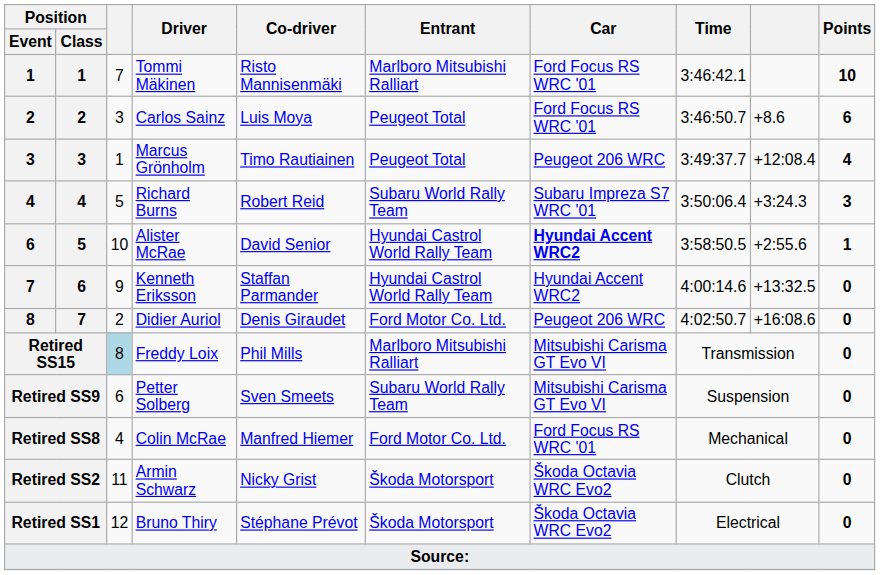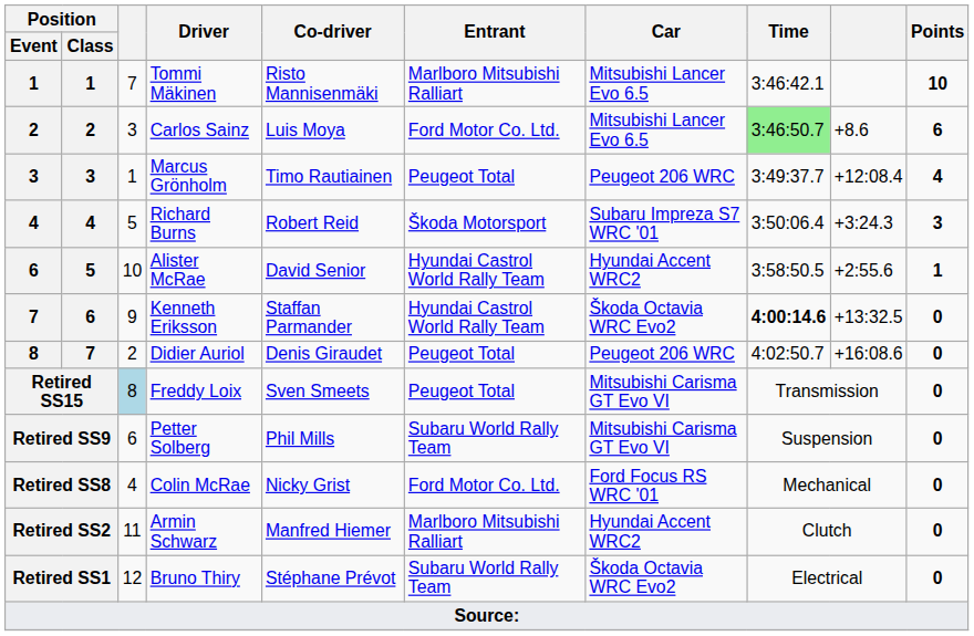Tommi Mäkinen | Car: Ford Focus RS WRC '01 -> Mitsubishi Lancer Evo 6.5
Carlos Sainz | Entrant: Peugeot Total -> Ford Motor Co. Ltd.
Carlos Sainz | Car: Ford Focus RS WRC '01 -> Mitsubishi Lancer Evo 6.5
Carlos Sainz | Time: no background -> lightgreen background
Richard Burns | Entrant: Subaru World Rally Team -> Škoda Motorsport
Alister McRae | Car: bold -> normal
Kenneth Eriksson | Car: Hyundai Accent WRC2 -> Škoda Octavia WRC Evo2
Kenneth Eriksson | Time: normal -> bold
Didier Auriol | Entrant: Ford Motor Co. Ltd. -> Peugeot Total
Freddy Loix | Co-driver: Phil Mills -> Sven Smeets
Freddy Loix | Entrant: Marlboro Mitsubishi Ralliart -> Peugeot Total
Petter Solberg | Co-driver: Sven Smeets -> Phil Mills
Colin McRae | Co-driver: Manfred Hiemer -> Nicky Grist
Armin Schwarz | Co-driver: Nicky Grist -> Manfred Hiemer
Armin Schwarz | Entrant: Škoda Motorsport -> Marlboro Mitsubishi Ralliart
Armin Schwarz | Car: Škoda Octavia WRC Evo2 -> Hyundai Accent WRC2
Bruno Thiry | Entrant: Škoda Motorsport -> Subaru World Rally Team
